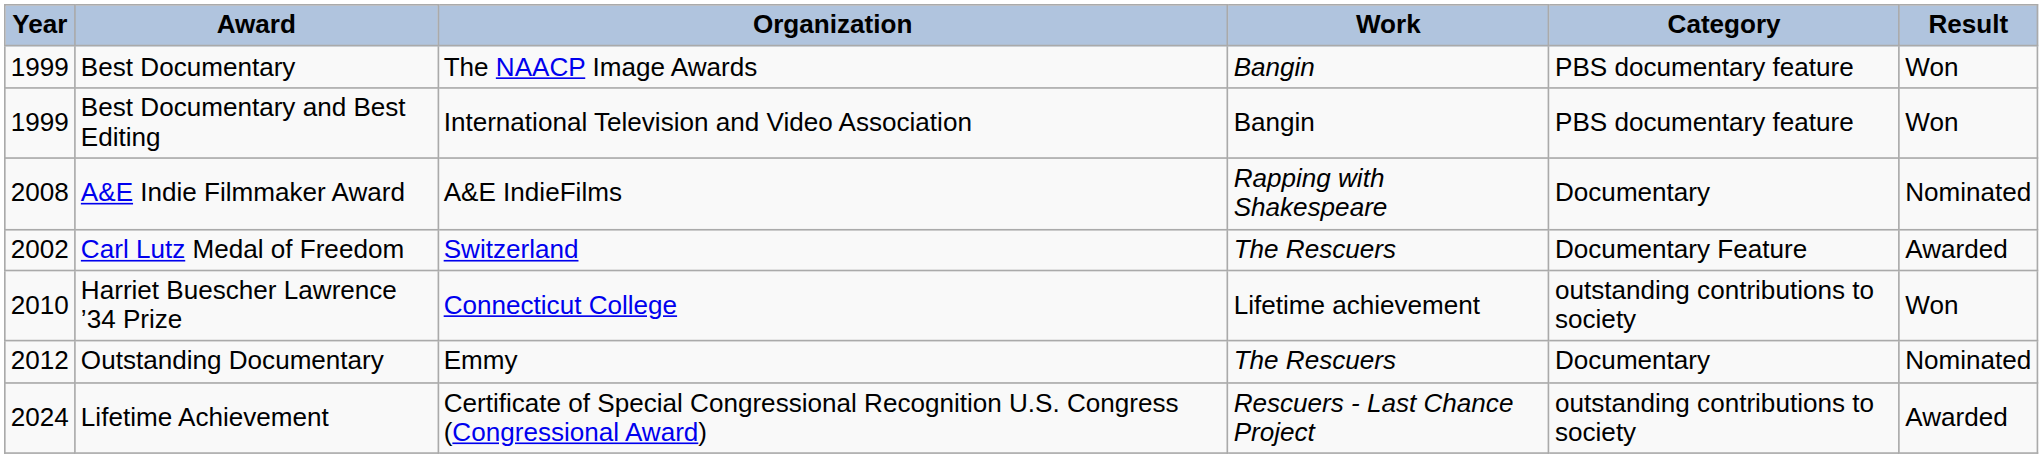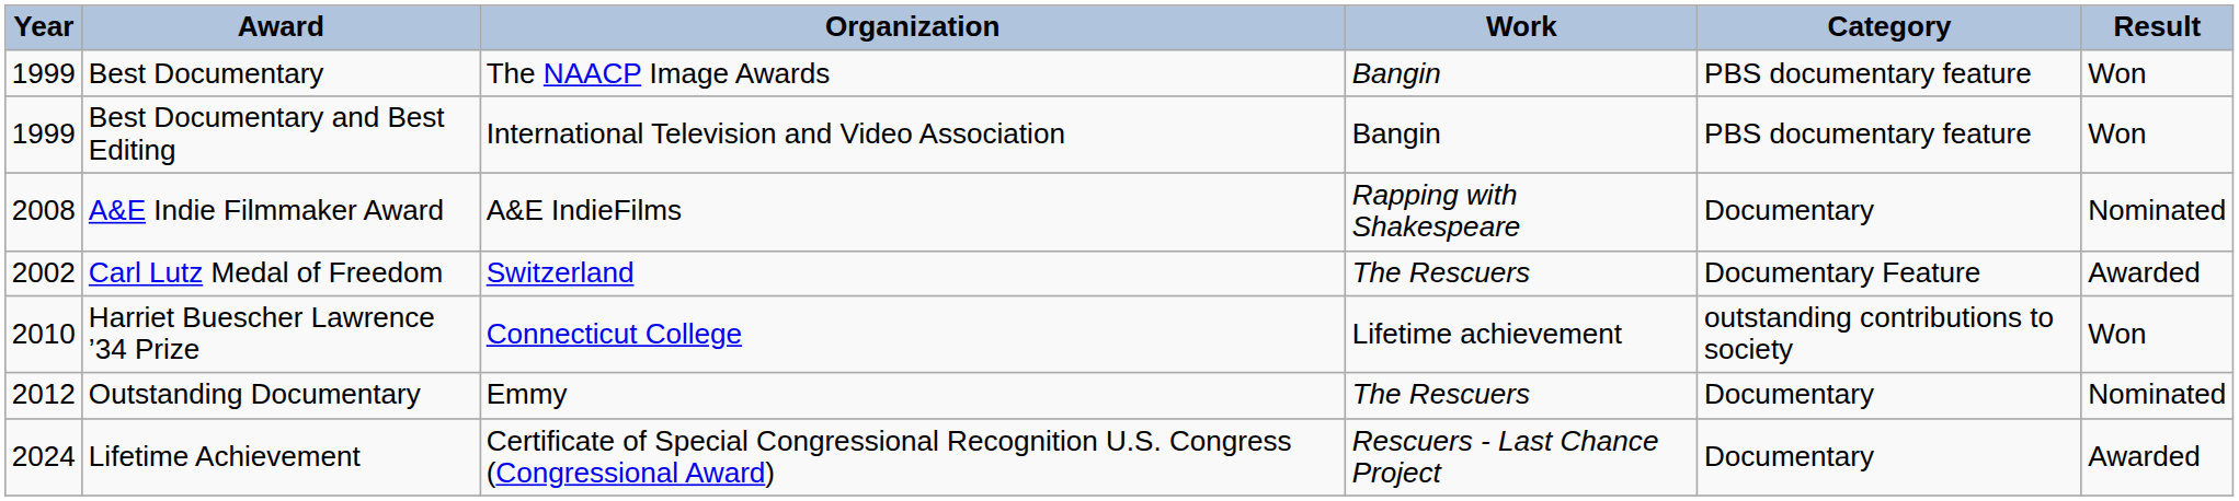Lifetime Achievement | Category: outstanding contributions to society -> Documentary
